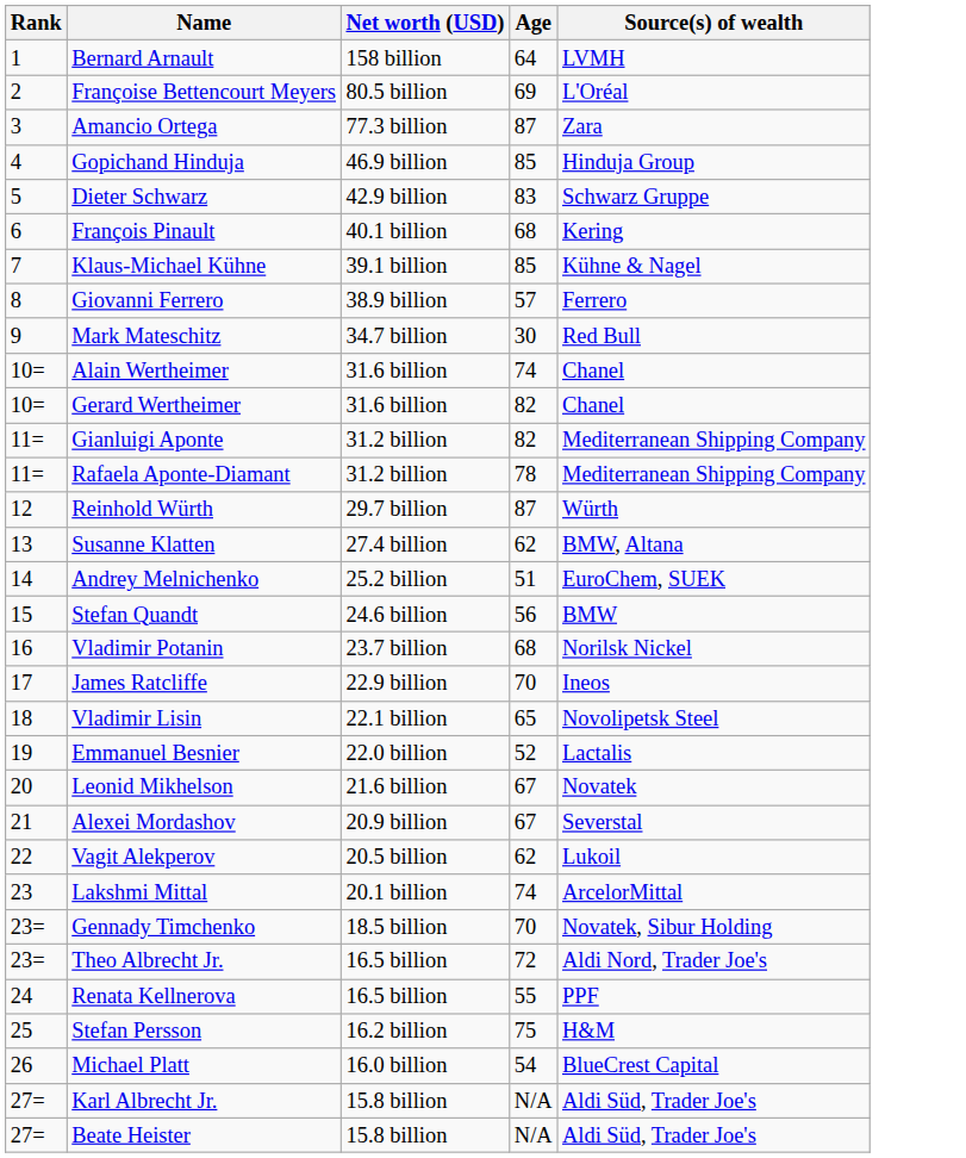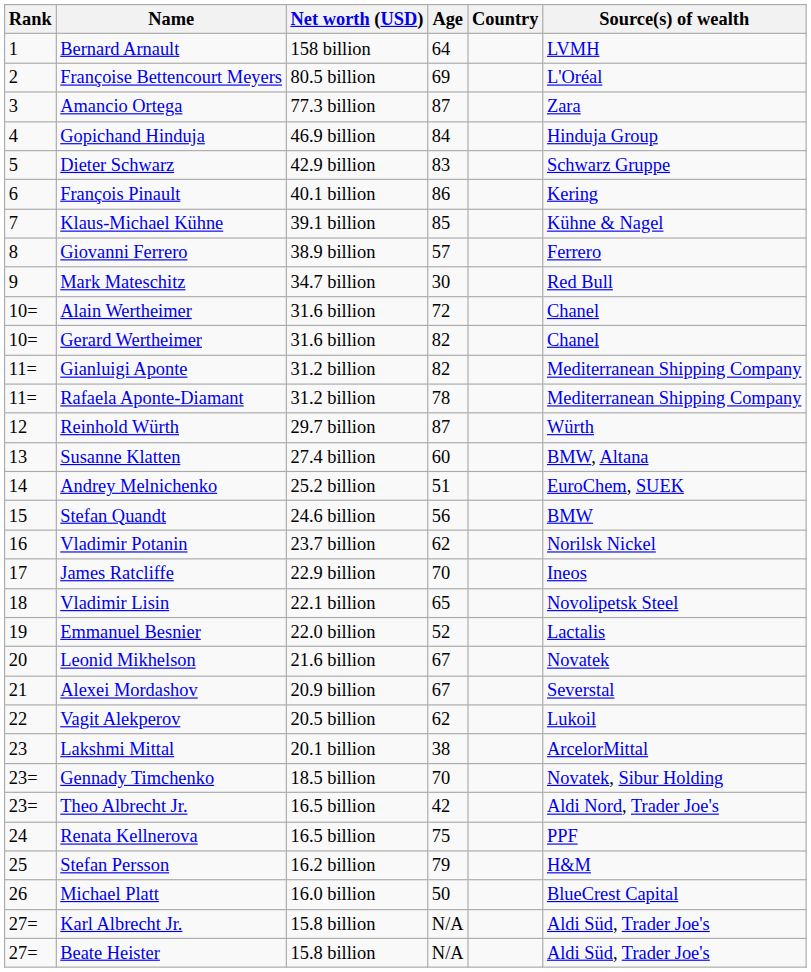+ column: Country
Gopichand Hinduja | Age: 85 -> 84
François Pinault | Age: 68 -> 86
Alain Wertheimer | Age: 74 -> 72
Susanne Klatten | Age: 62 -> 60
Vladimir Potanin | Age: 68 -> 62
Lakshmi Mittal | Age: 74 -> 38
Theo Albrecht Jr. | Age: 72 -> 42
Renata Kellnerova | Age: 55 -> 75
Stefan Persson | Age: 75 -> 79
Michael Platt | Age: 54 -> 50
